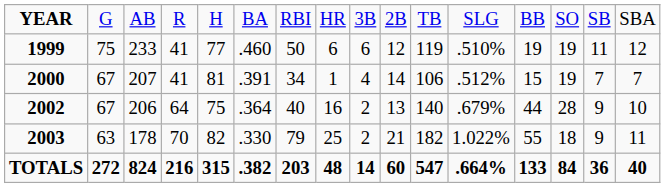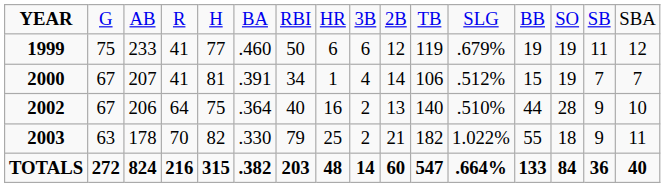1999 | column 12: .510% -> .679%
2002 | column 12: .679% -> .510%
